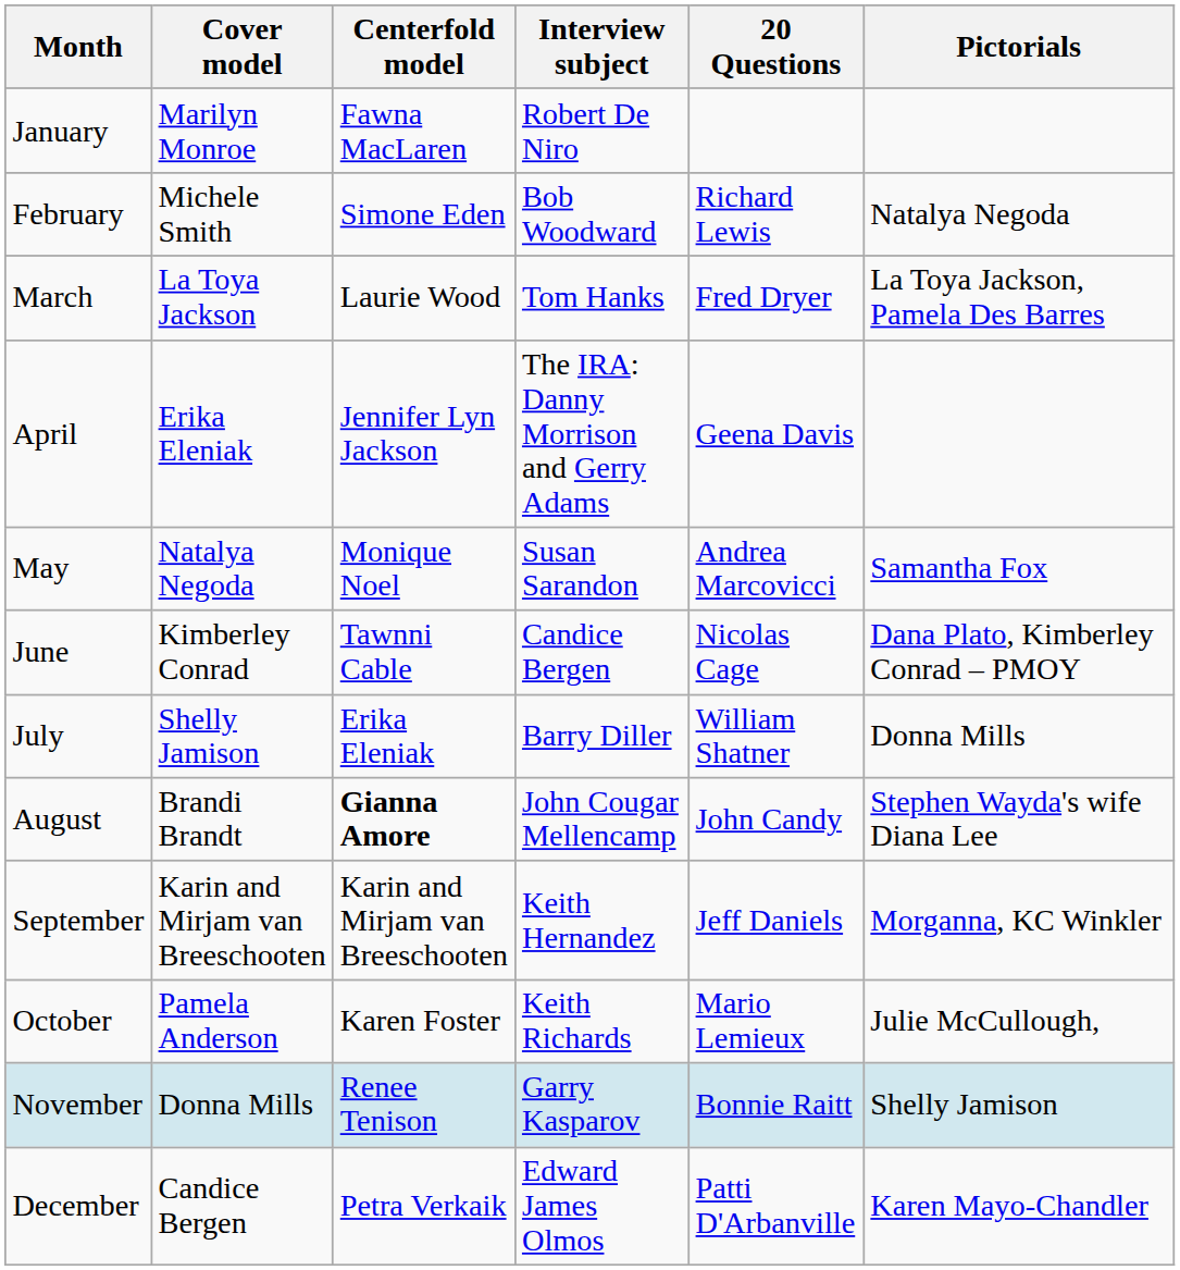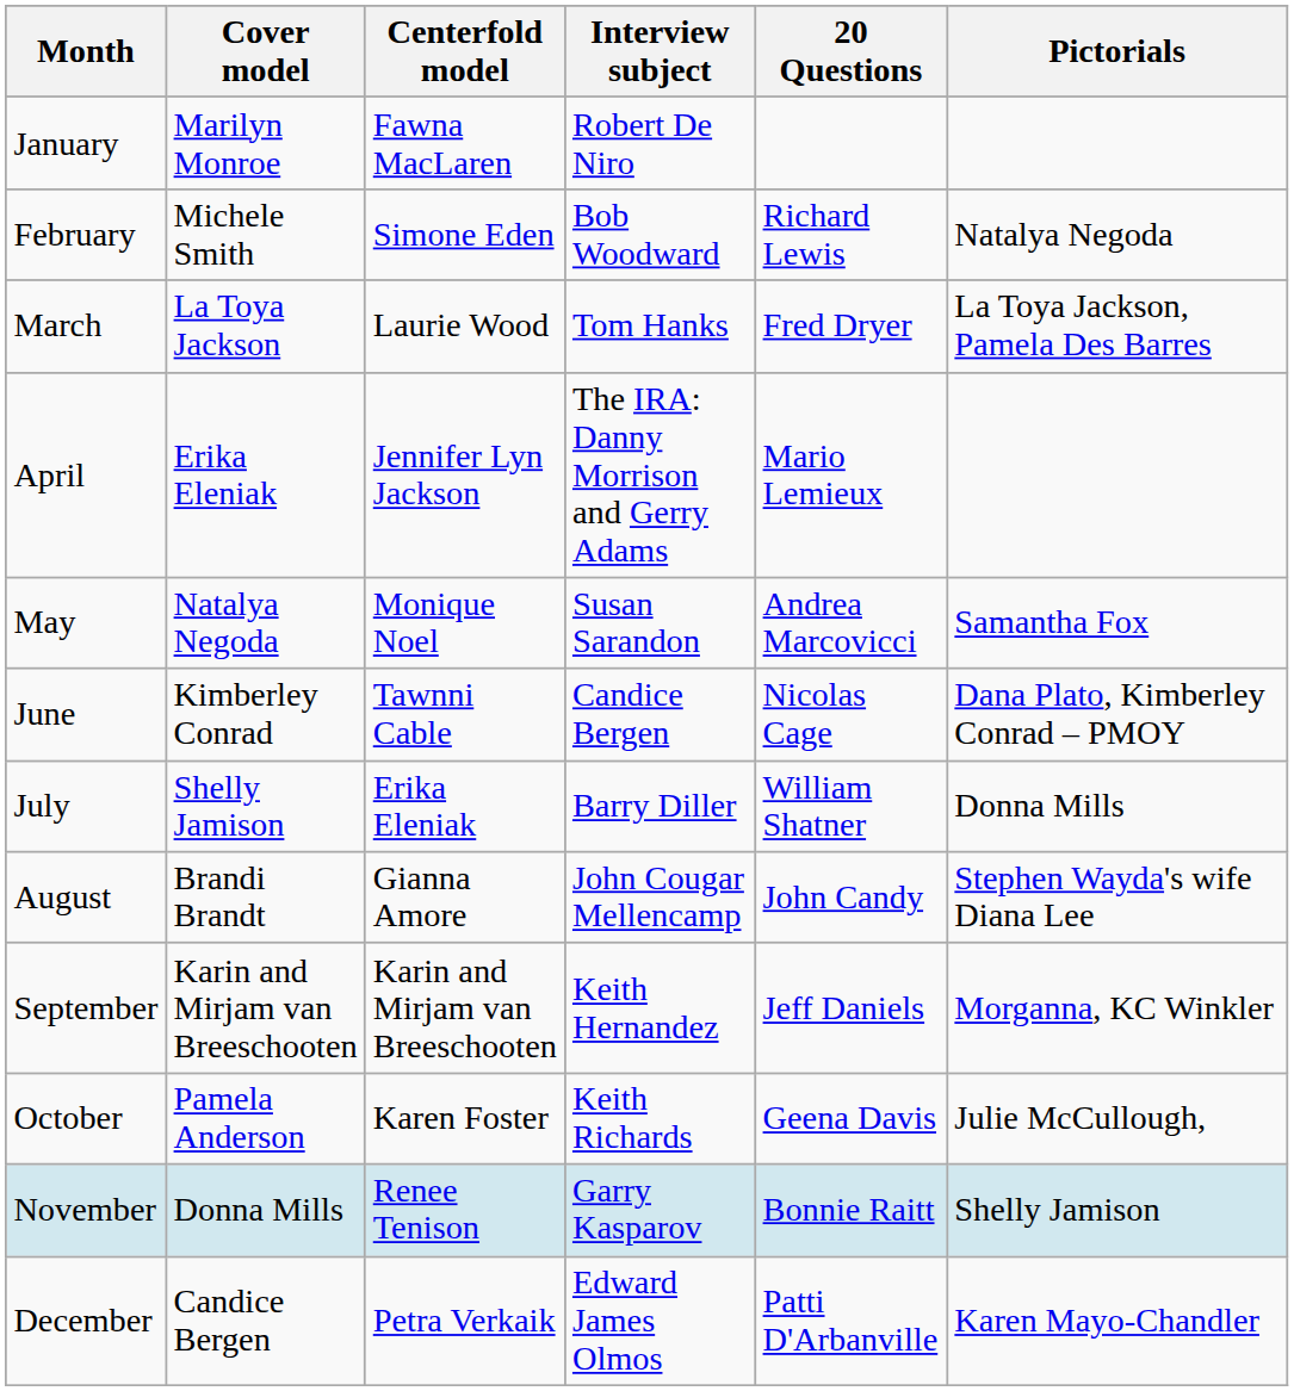April | 20 Questions: Geena Davis -> Mario Lemieux
August | Centerfold model: bold -> normal
October | 20 Questions: Mario Lemieux -> Geena Davis
